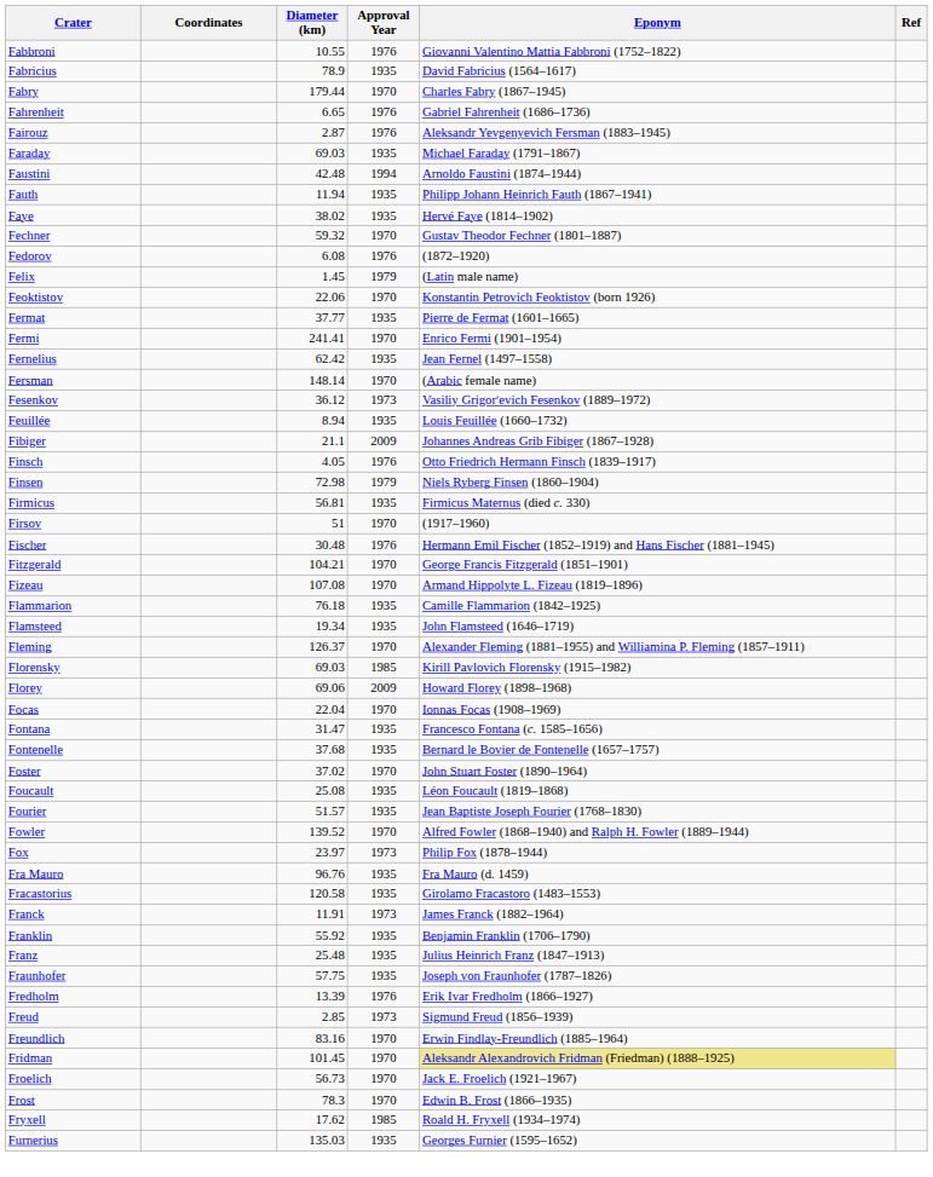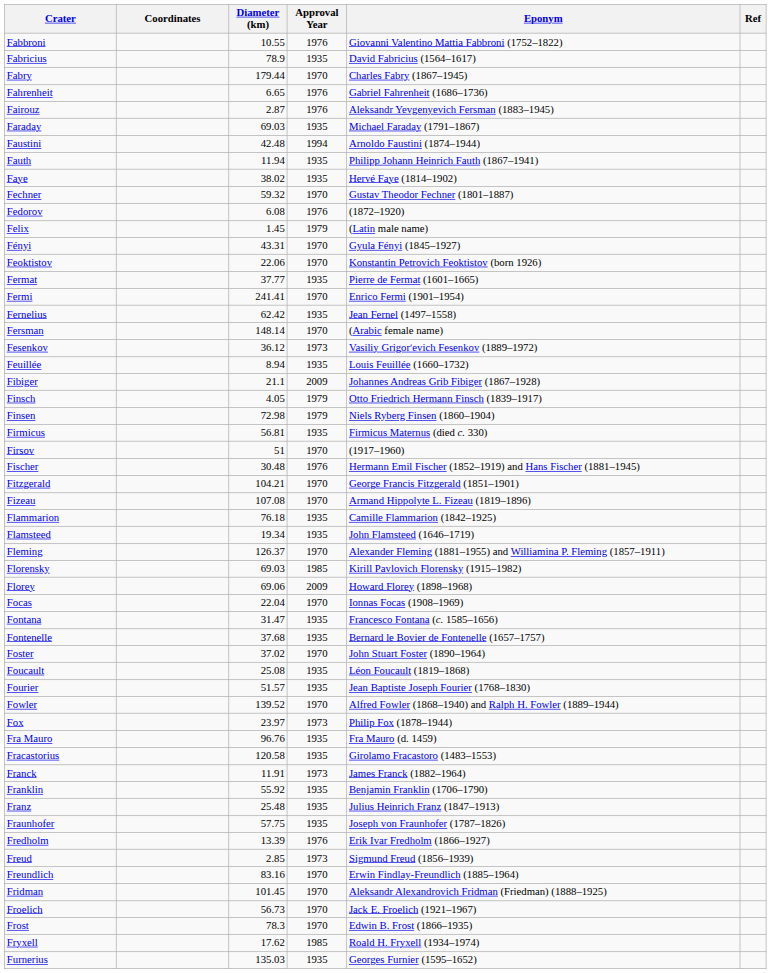+ row: Fényi | 43.31 | 1970 | Gyula Fényi (1845–1927)
Finsch | Approval Year: 1976 -> 1979
Fridman | Eponym: khaki background -> no background
